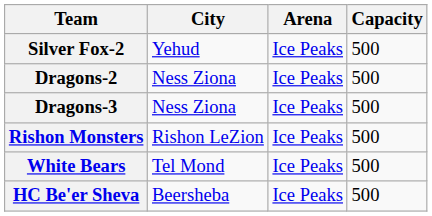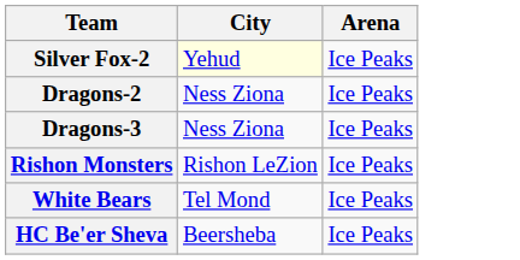- column: Capacity | 500 | 500 | 500 | 500 | 500 | 500
Silver Fox-2 | City: no background -> lightyellow background
